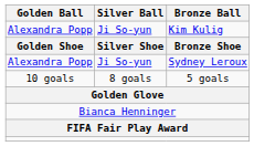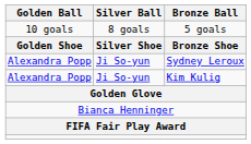rows swapped: Kim Kulig <-> 5 goals
